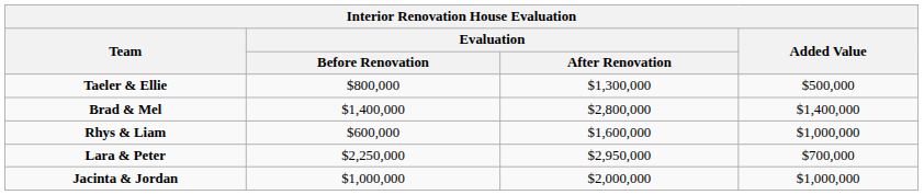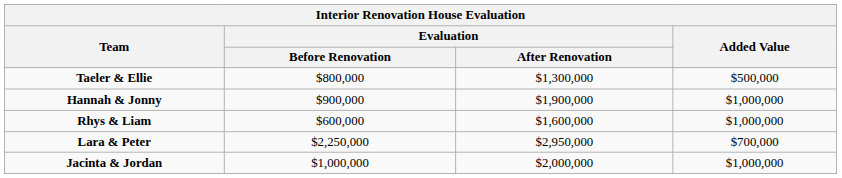- row: Brad & Mel | $1,400,000 | $2,800,000 | $1,400,000
+ row: Hannah & Jonny | $900,000 | $1,900,000 | $1,000,000
